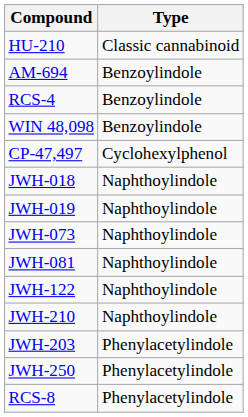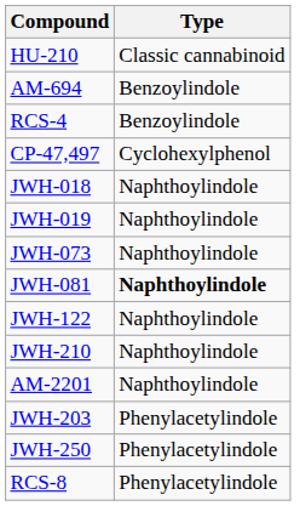- row: WIN 48,098 | Benzoylindole
JWH-081 | Type: normal -> bold
+ row: AM-2201 | Naphthoylindole
